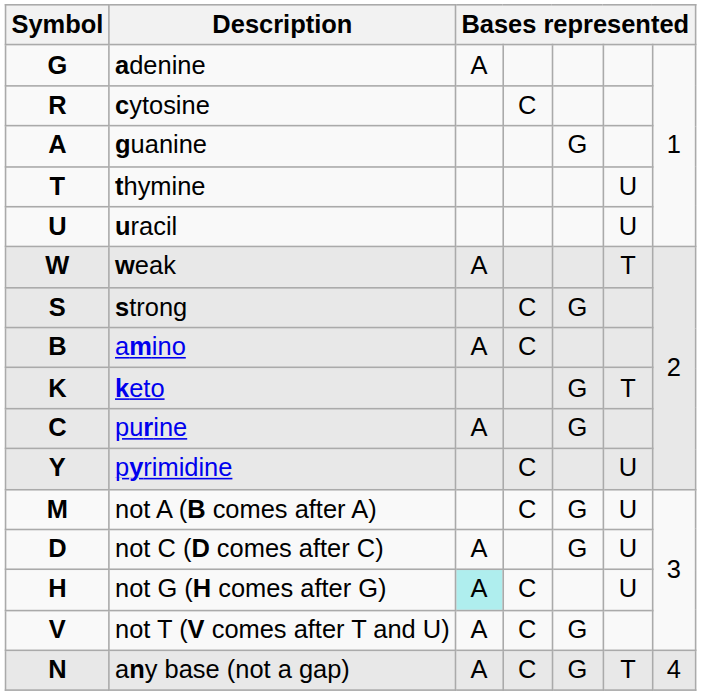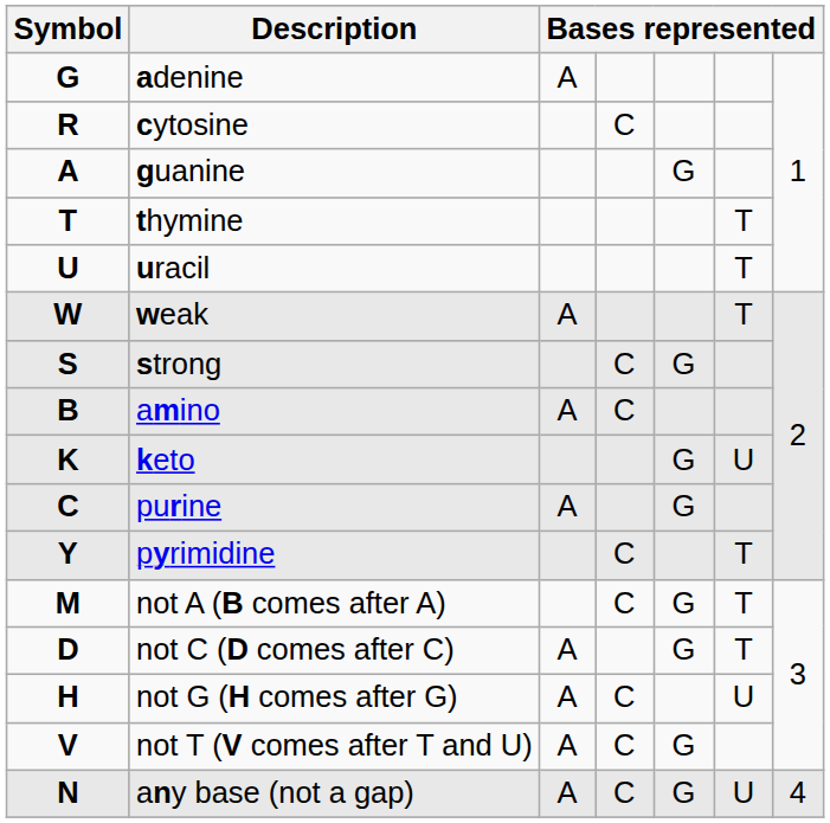thymine | column 6: U -> T
uracil | column 6: U -> T
keto | column 6: T -> U
pyrimidine | column 6: U -> T
not A (B comes after A) | column 6: U -> T
not C (D comes after C) | column 6: U -> T
not G (H comes after G) | column 3: paleturquoise background -> no background
any base (not a gap) | column 6: T -> U
